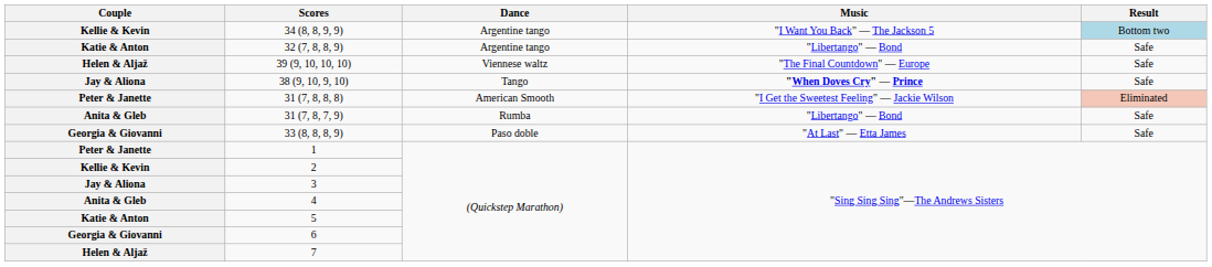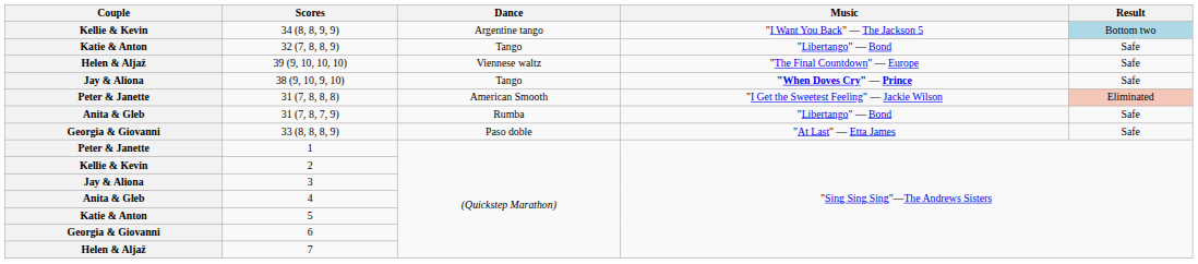32 (7, 8, 8, 9) | Dance: Argentine tango -> Tango
